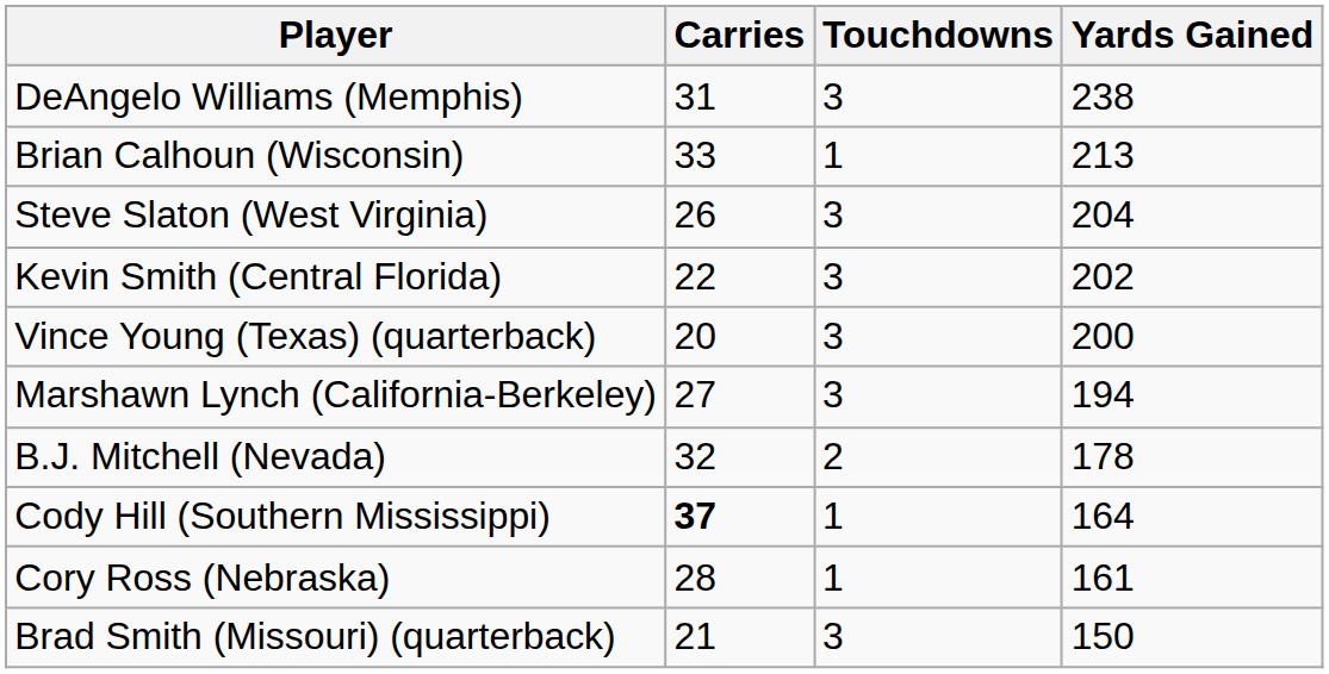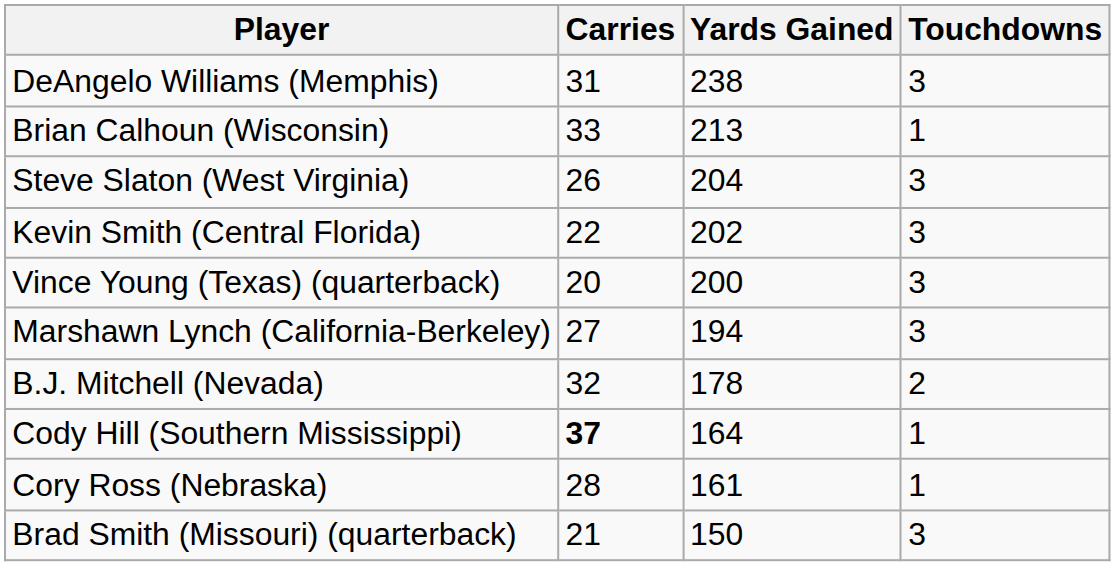columns swapped: Yards Gained <-> Touchdowns
